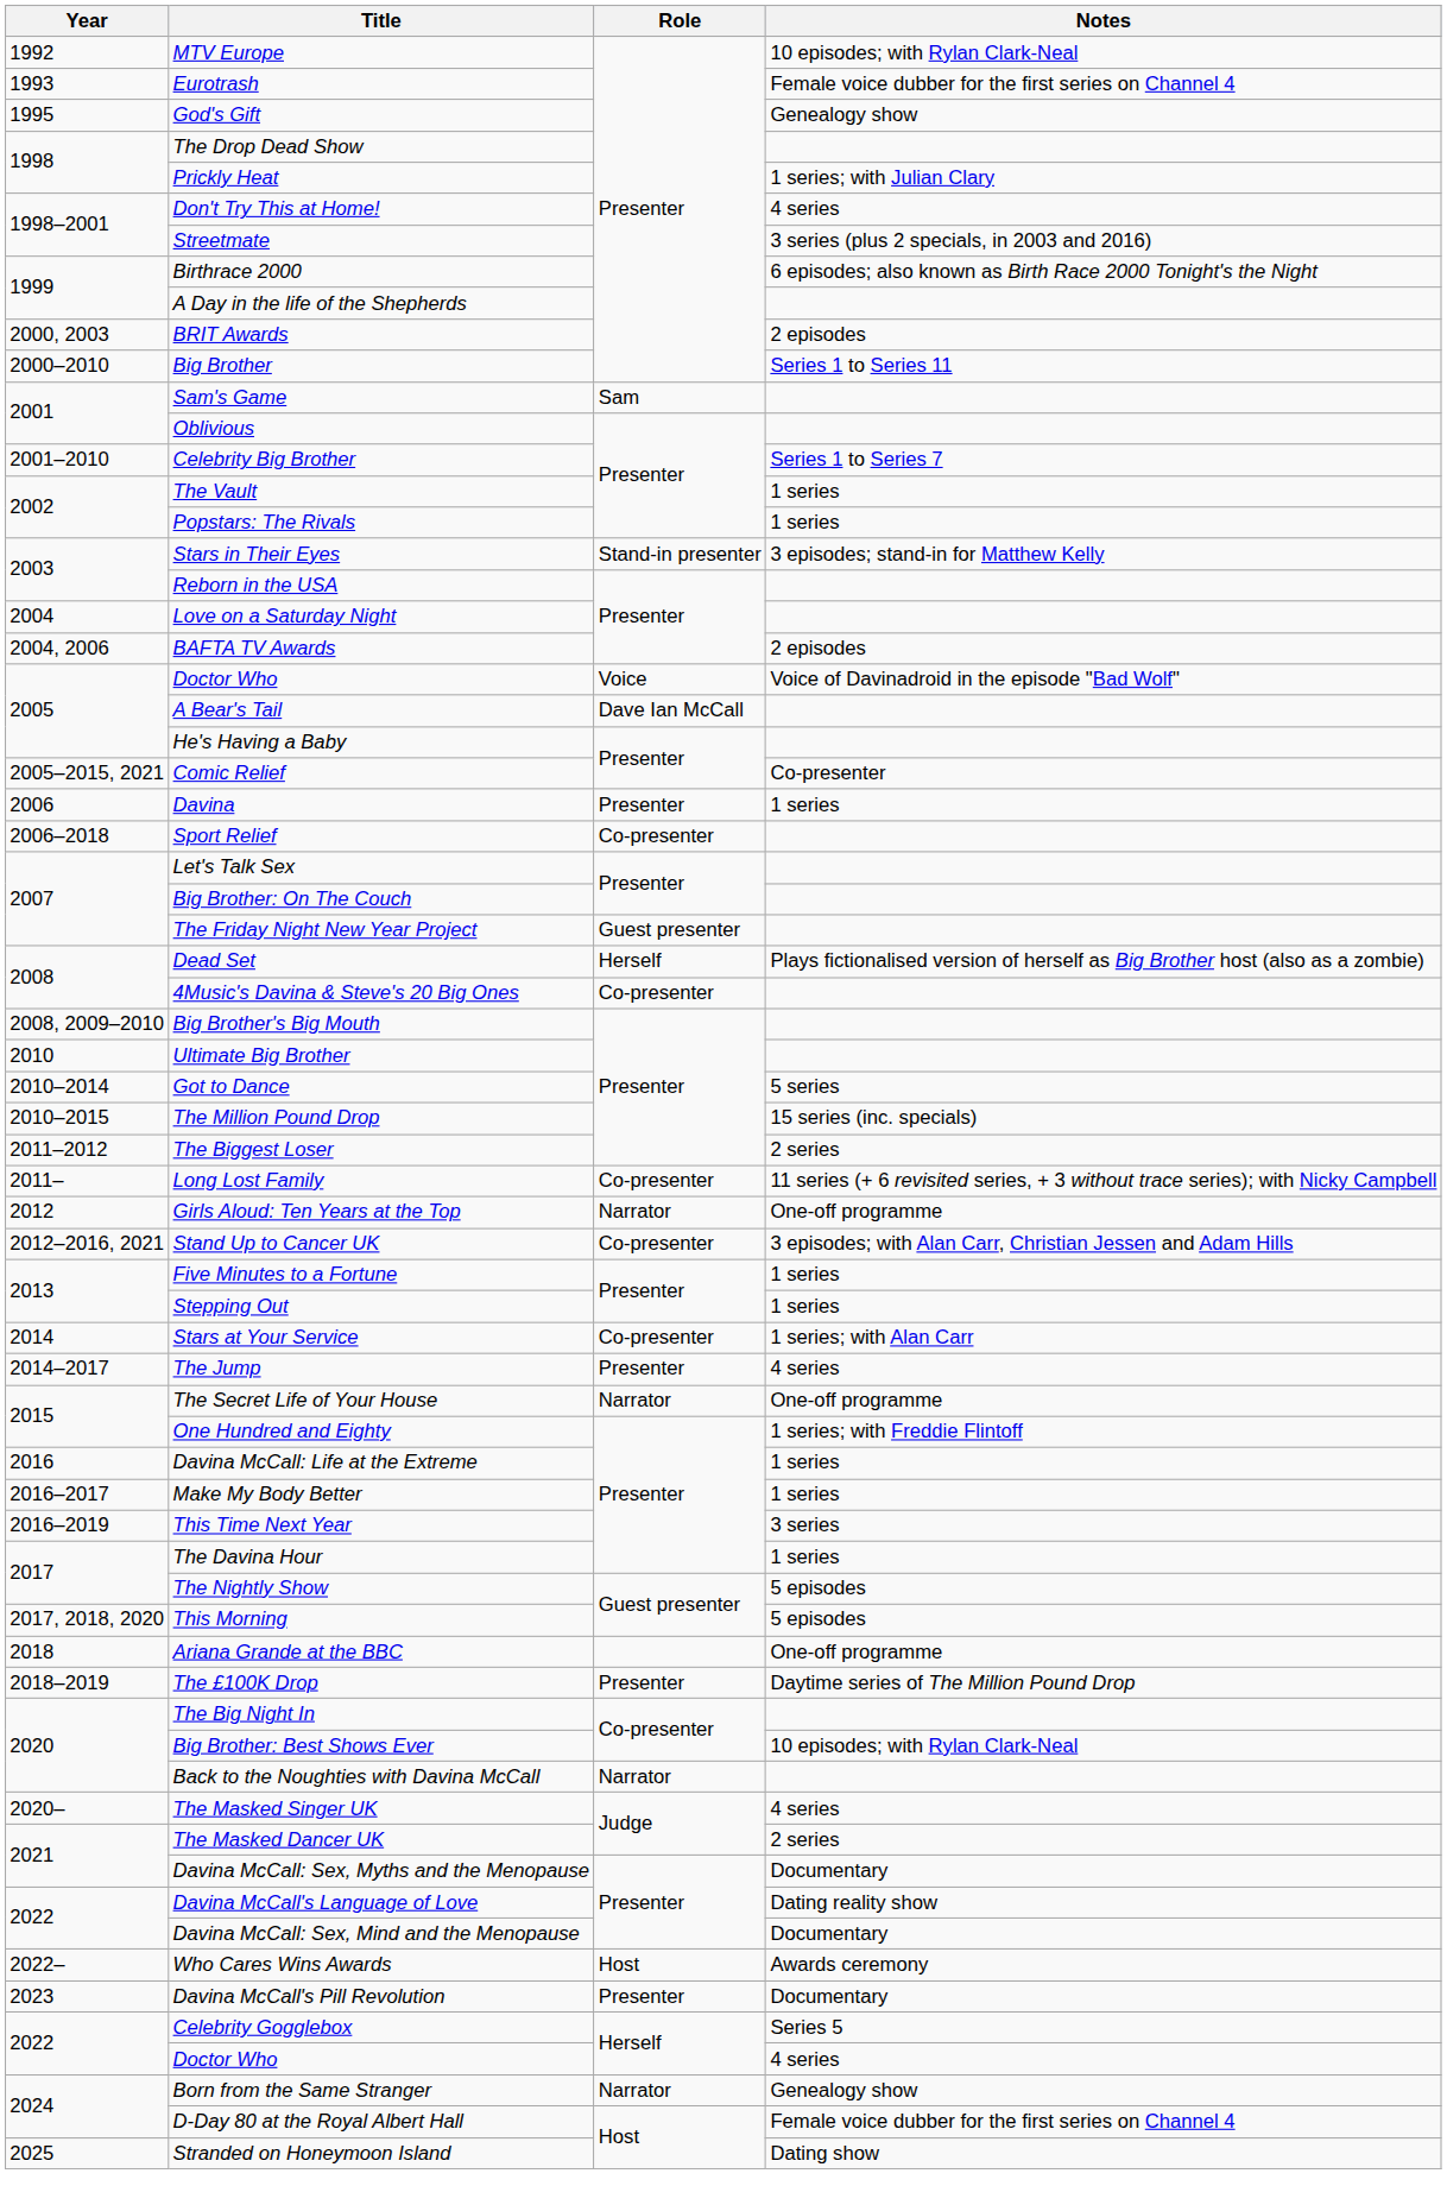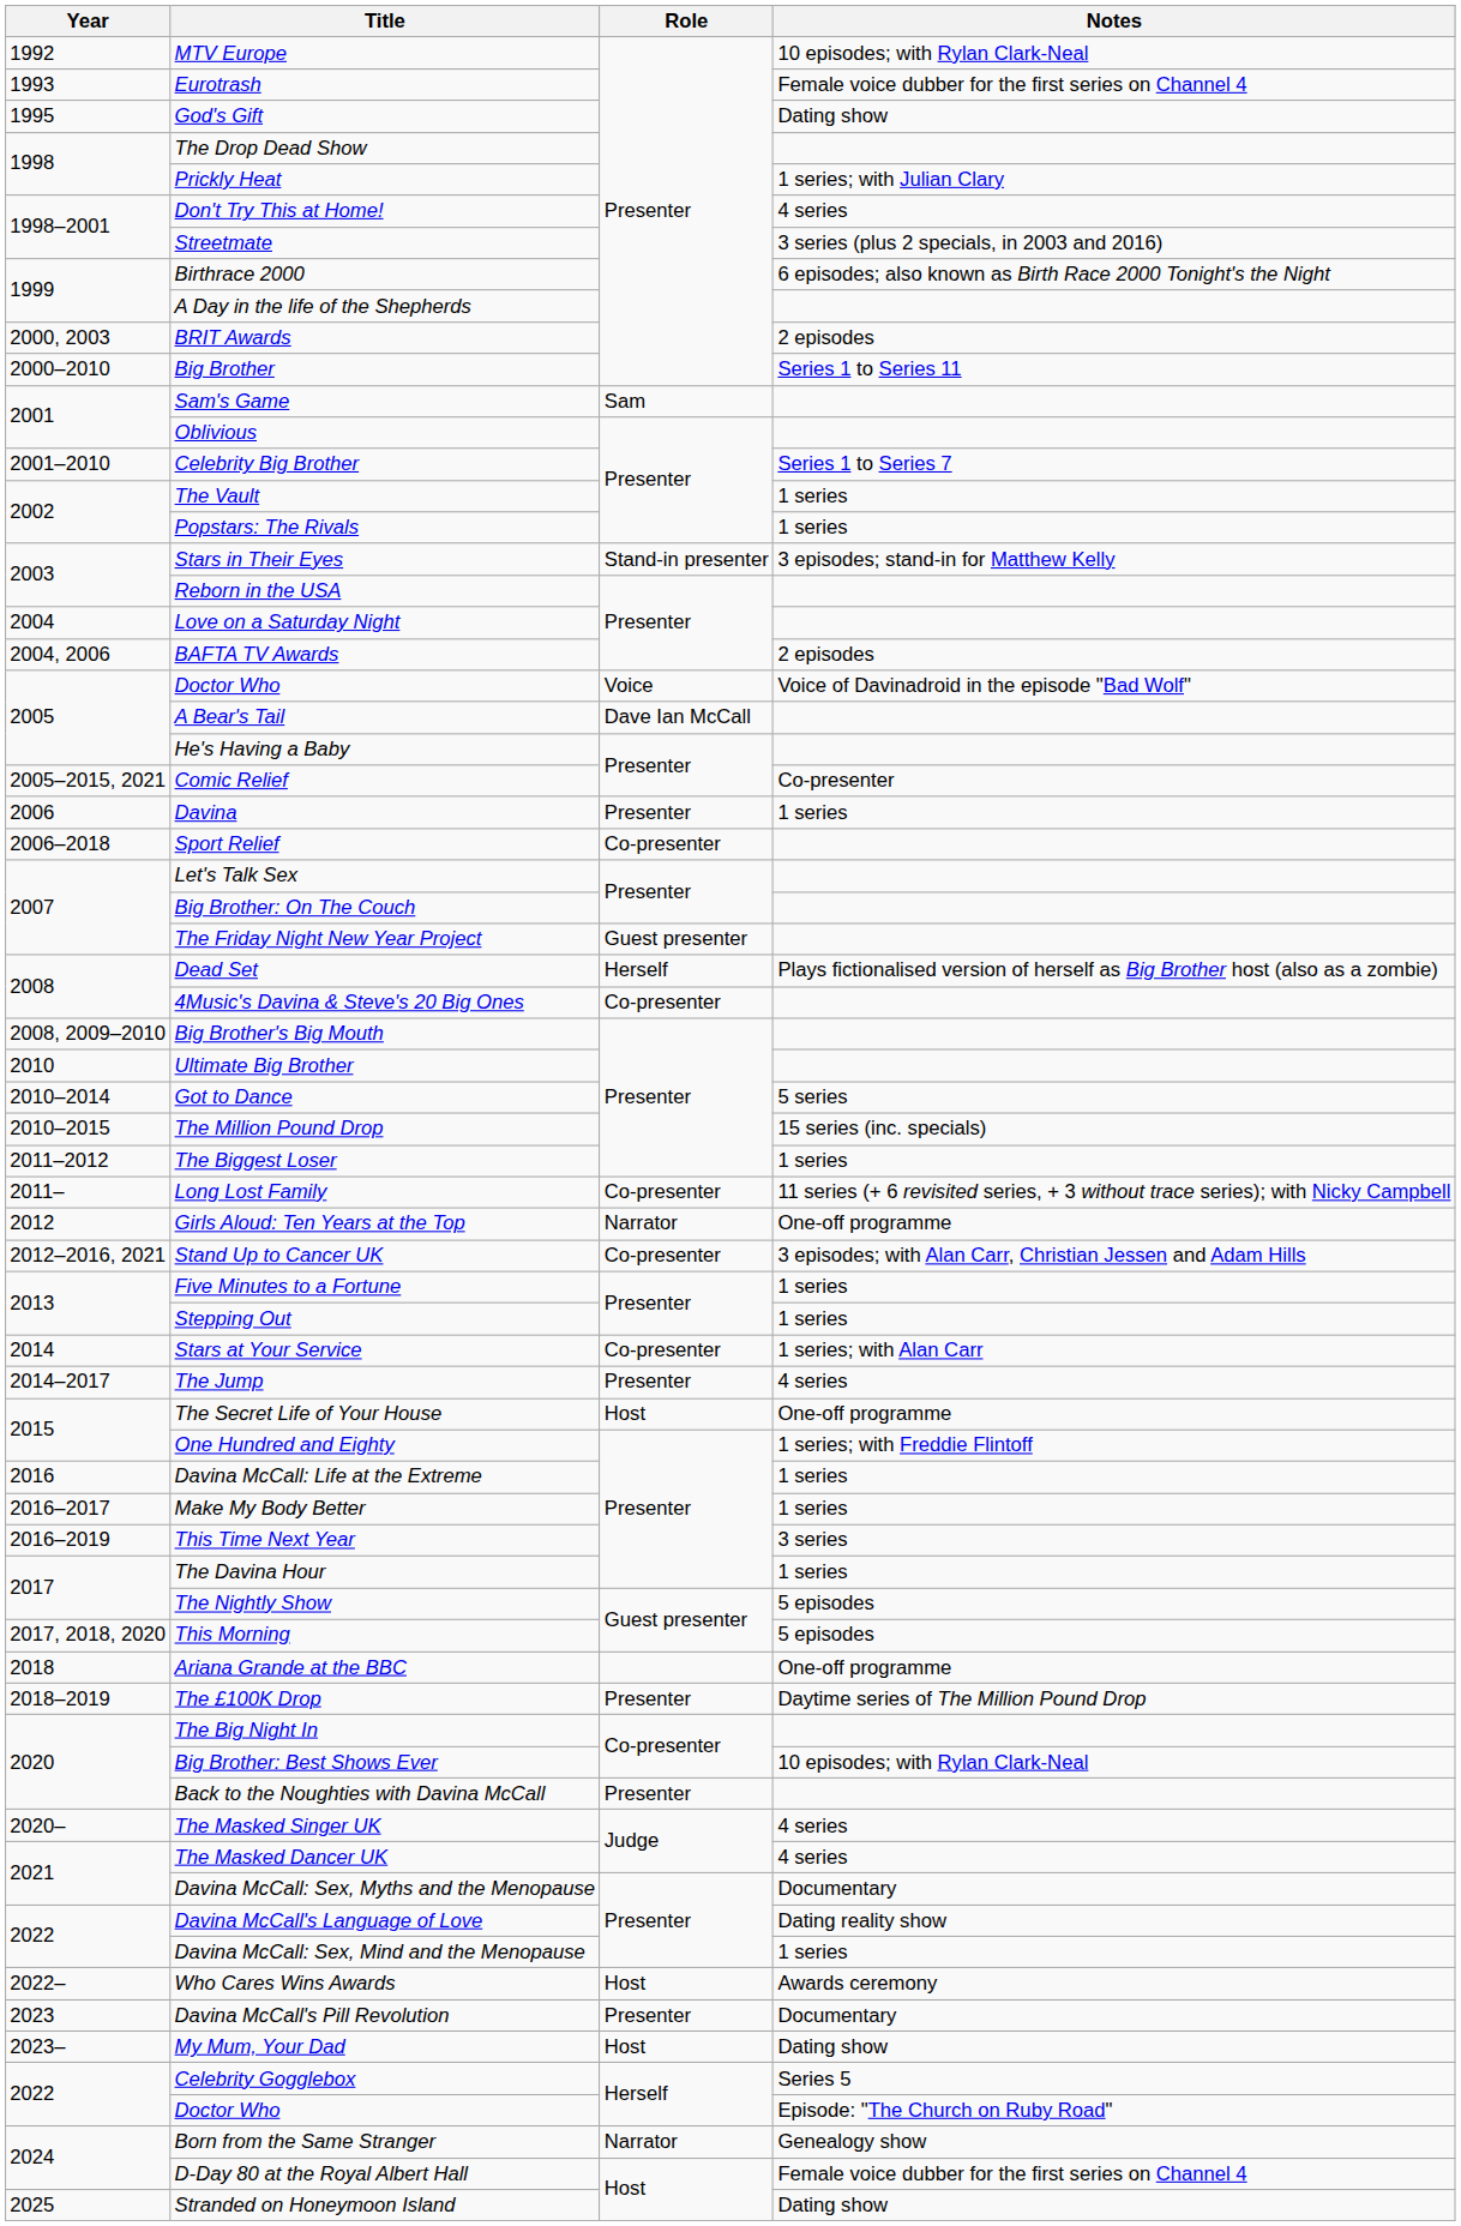God's Gift | Notes: Genealogy show -> Dating show
The Biggest Loser | Notes: 2 series -> 1 series
The Secret Life of Your House | Role: Narrator -> Host
Back to the Noughties with Davina McCall | Role: Narrator -> Presenter
The Masked Dancer UK | Notes: 2 series -> 4 series
Davina McCall: Sex, Mind and the Menopause | Notes: Documentary -> 1 series
+ row: 2023– | My Mum, Your Dad | Host | Dating show
2022 / Doctor Who | Notes: 4 series -> Episode: "The Church on Ruby Road"
